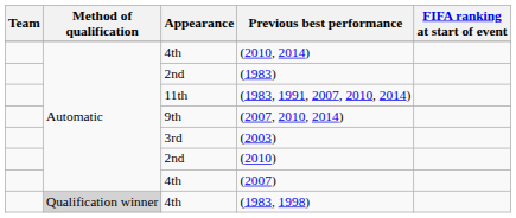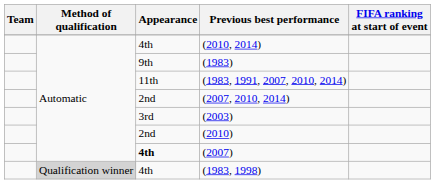(1983) | Appearance: 2nd -> 9th
(2007, 2010, 2014) | Appearance: 9th -> 2nd
(2007) | Appearance: normal -> bold
